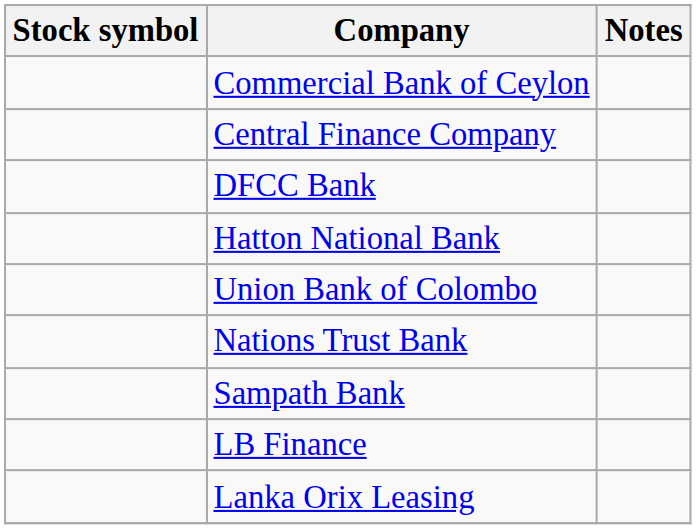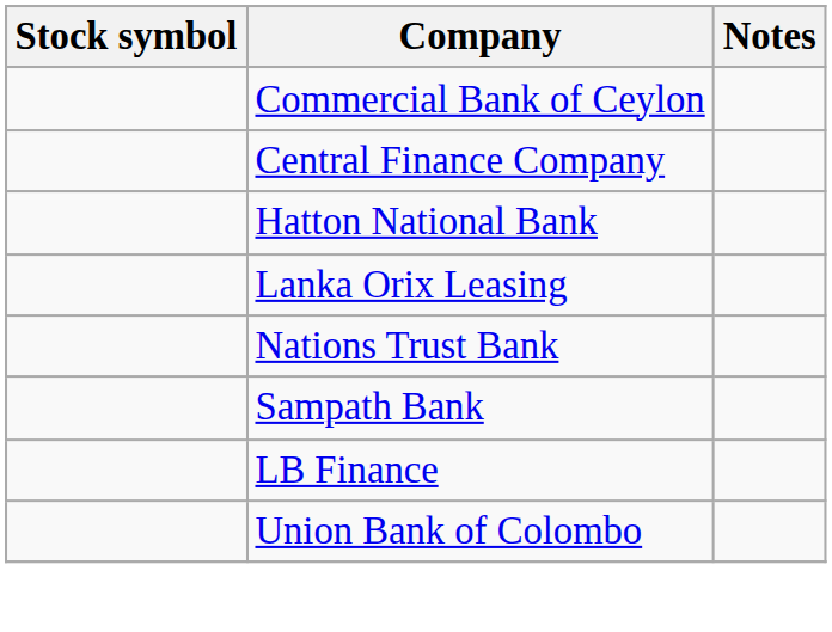- row: DFCC Bank
rows swapped: Lanka Orix Leasing <-> Union Bank of Colombo
